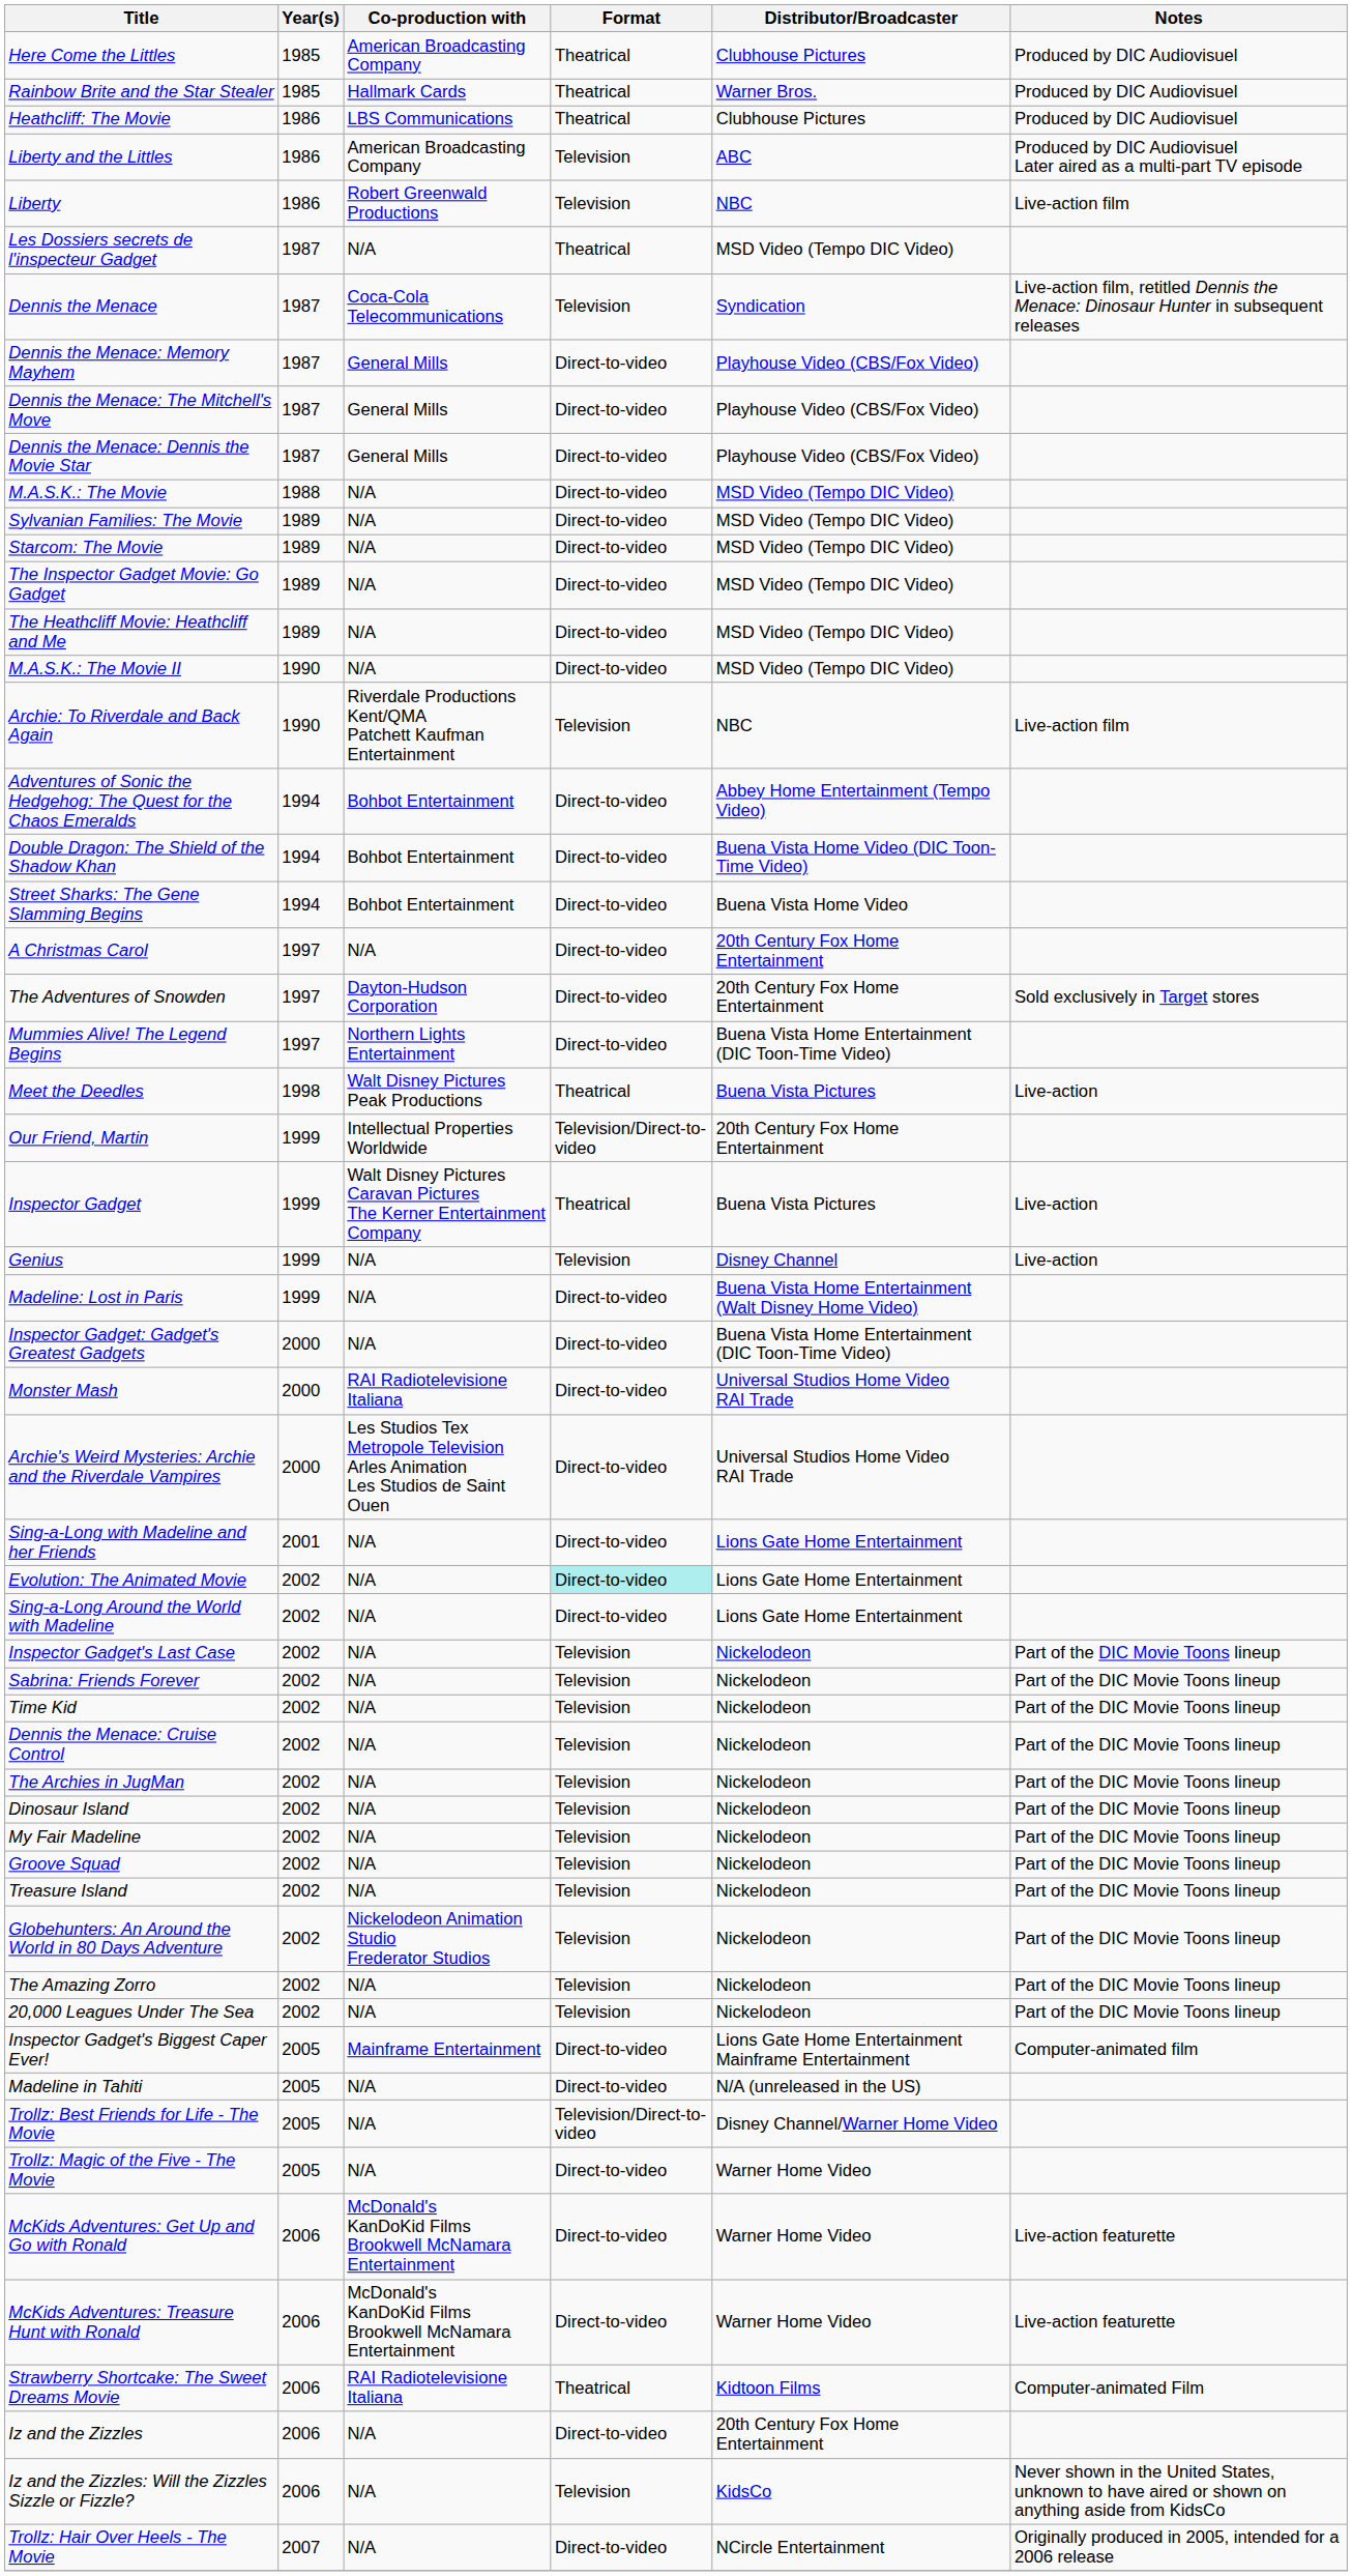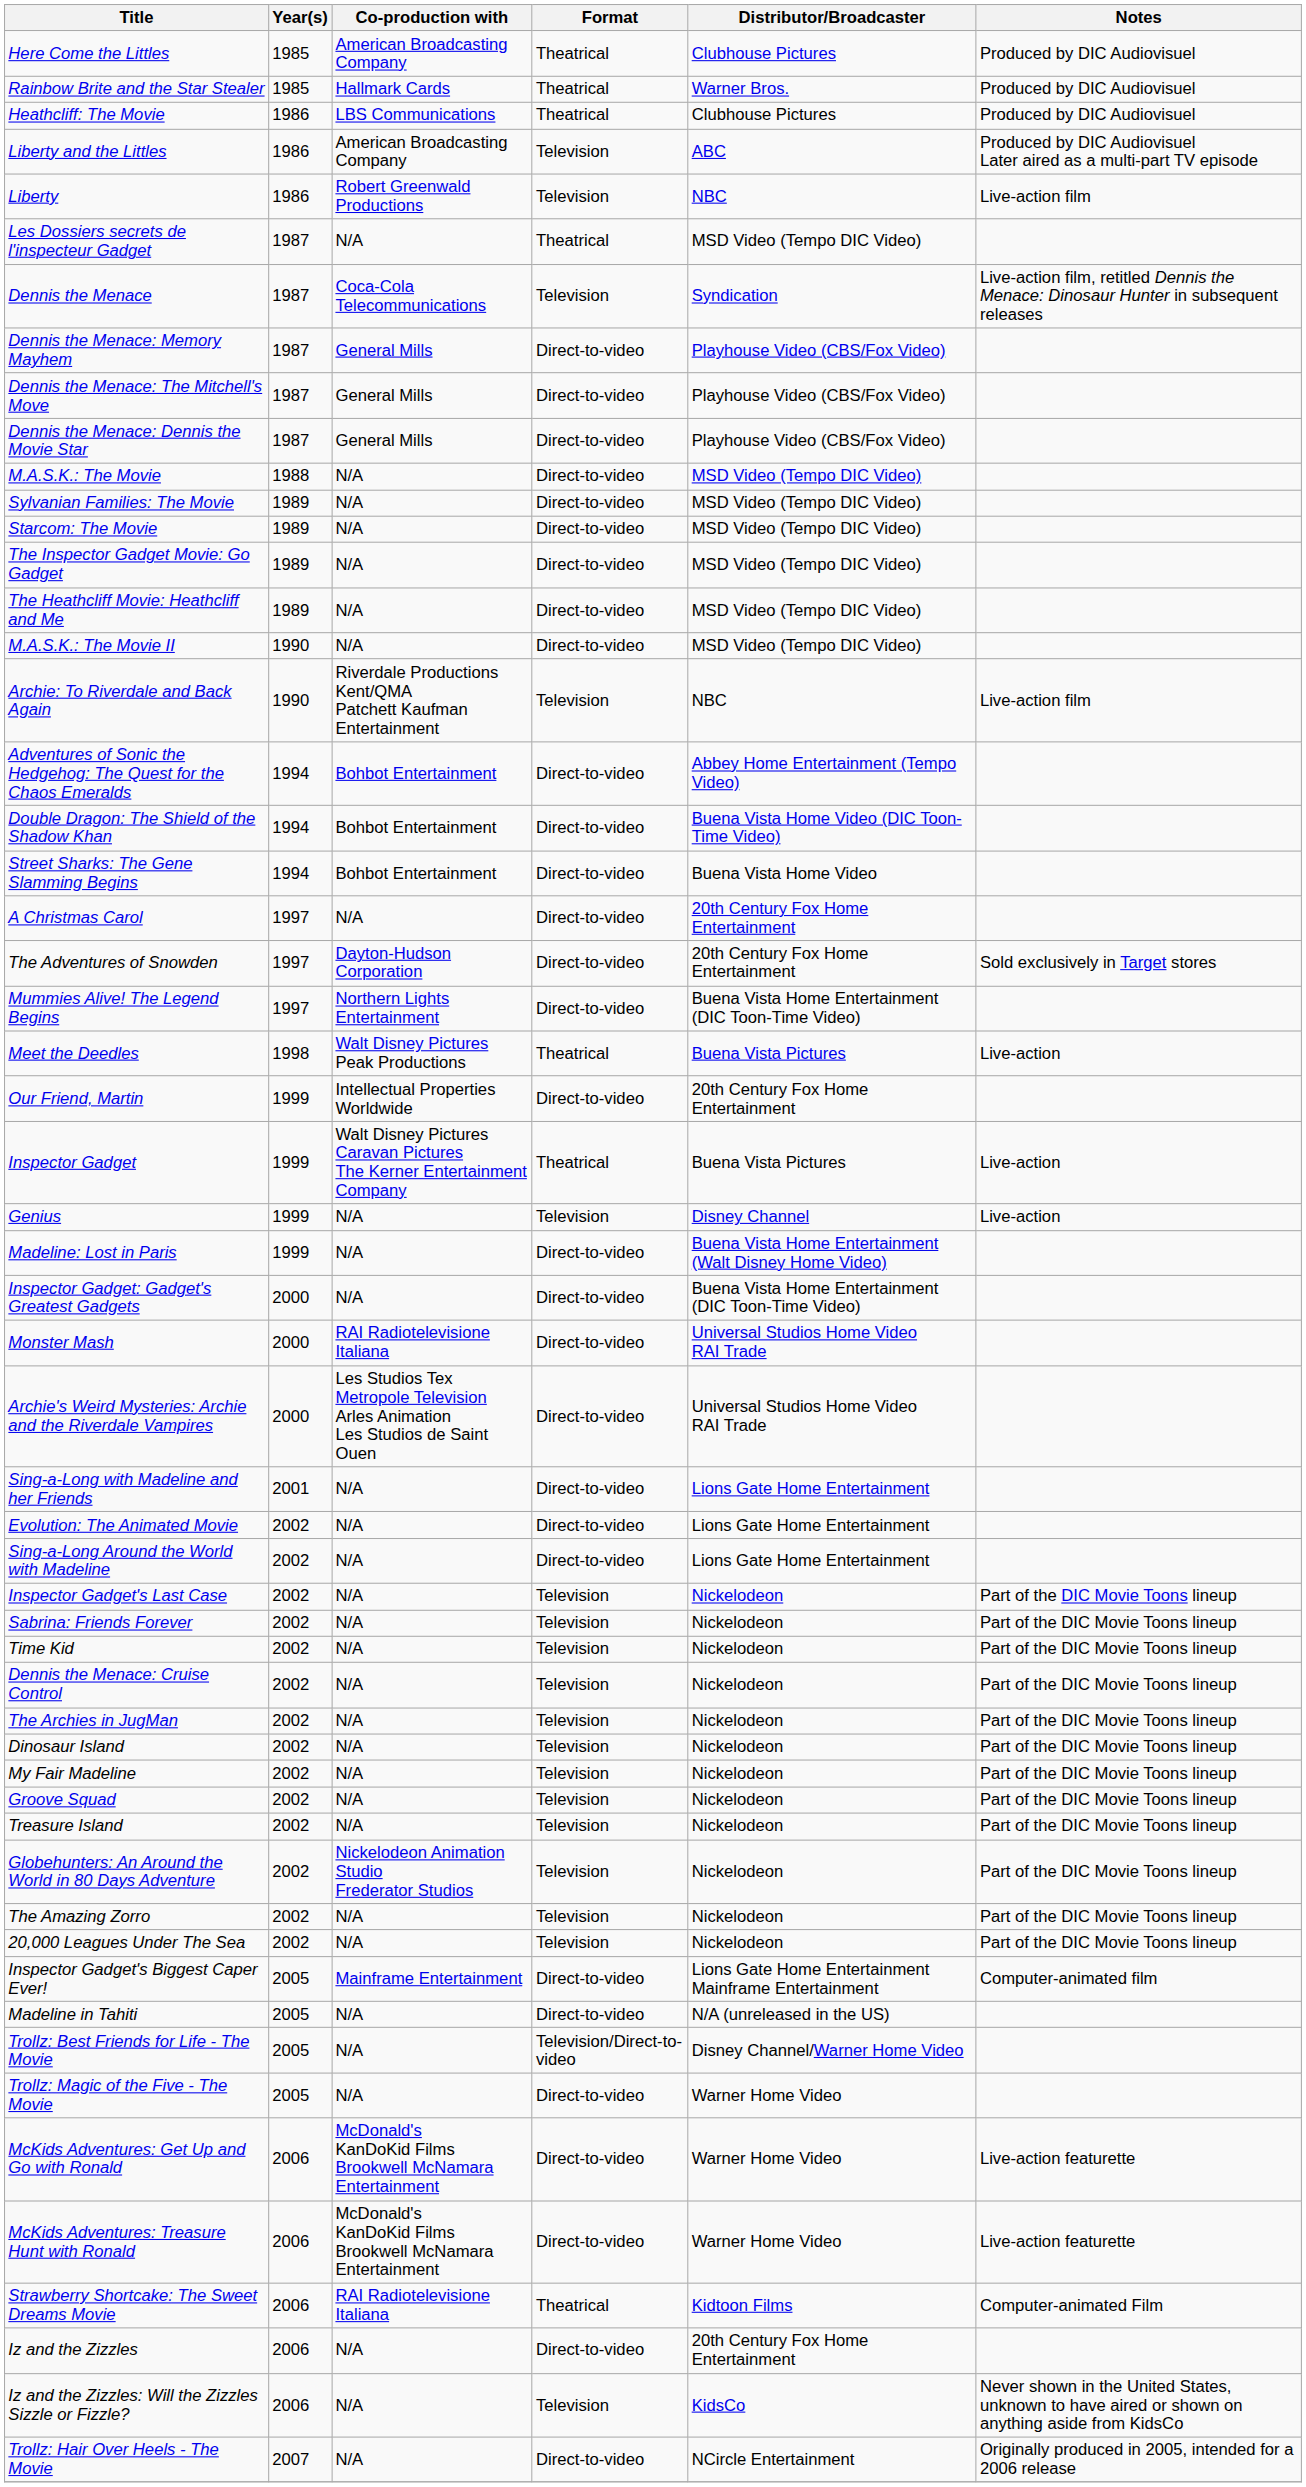Our Friend, Martin | Format: Television/Direct-to-video -> Direct-to-video
Evolution: The Animated Movie | Format: paleturquoise background -> no background
